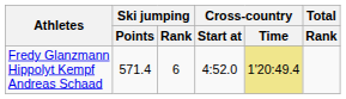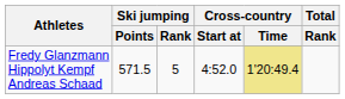Fredy Glanzmann Hippolyt Kempf Andreas Schaad | Ski jumping / Points: 571.4 -> 571.5
Fredy Glanzmann Hippolyt Kempf Andreas Schaad | Ski jumping / Rank: 6 -> 5
